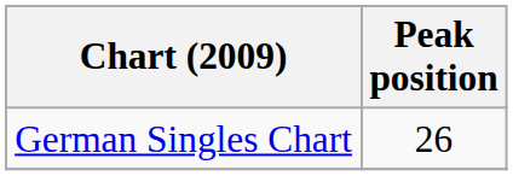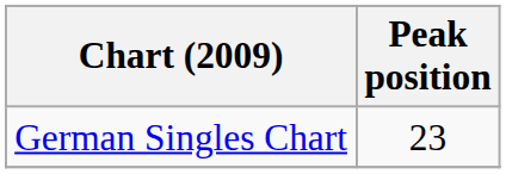German Singles Chart | Peak position: 26 -> 23
